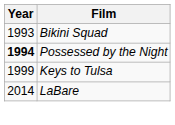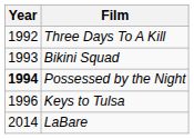+ row: 1992 | Three Days To A Kill
Keys to Tulsa | Year: 1999 -> 1996
